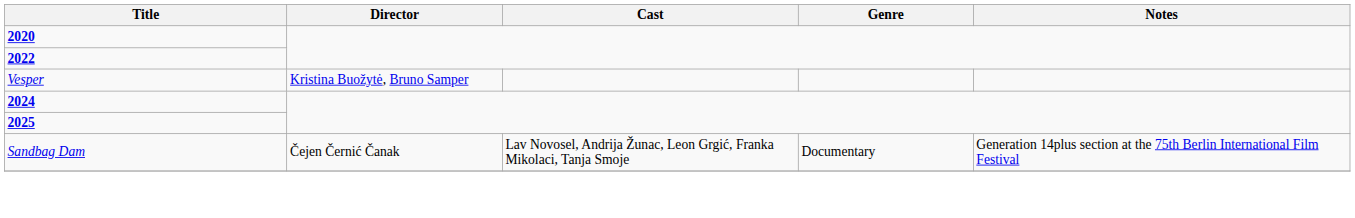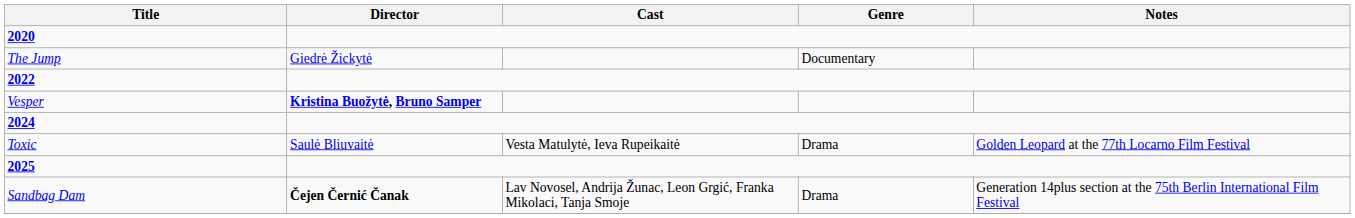+ row: The Jump | Giedrė Žickytė | Documentary
Vesper | Director: normal -> bold
+ row: Toxic | Saulė Bliuvaitė | Vesta Matulytė, Ieva Rupeikaitė | Drama | Golden Leopard at the 77th Locarno Film Festival
Sandbag Dam | Director: normal -> bold
Sandbag Dam | Genre: Documentary -> Drama
